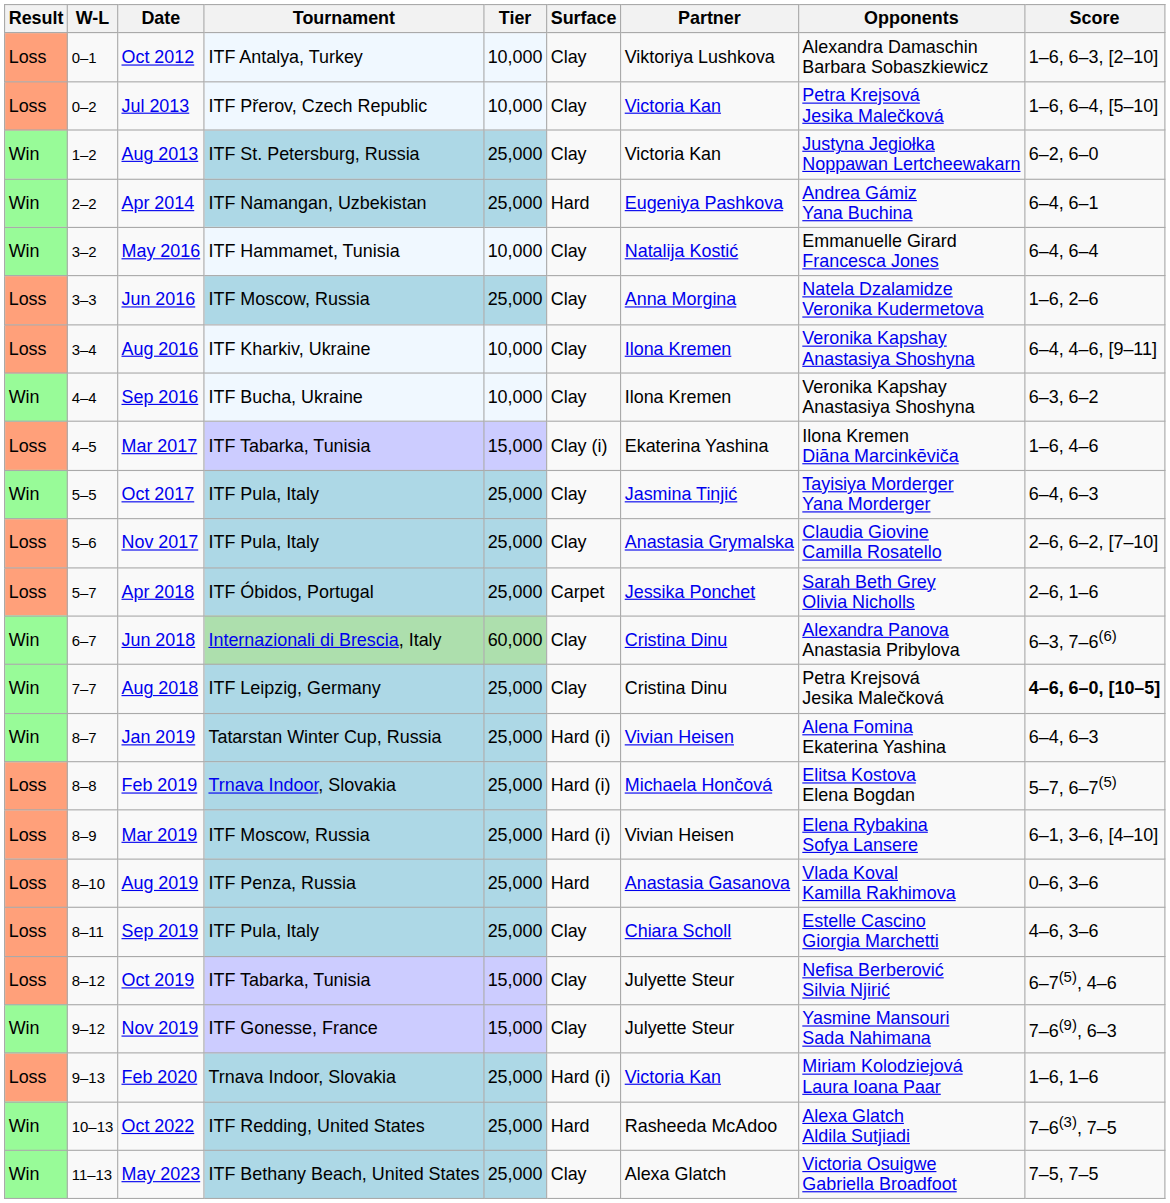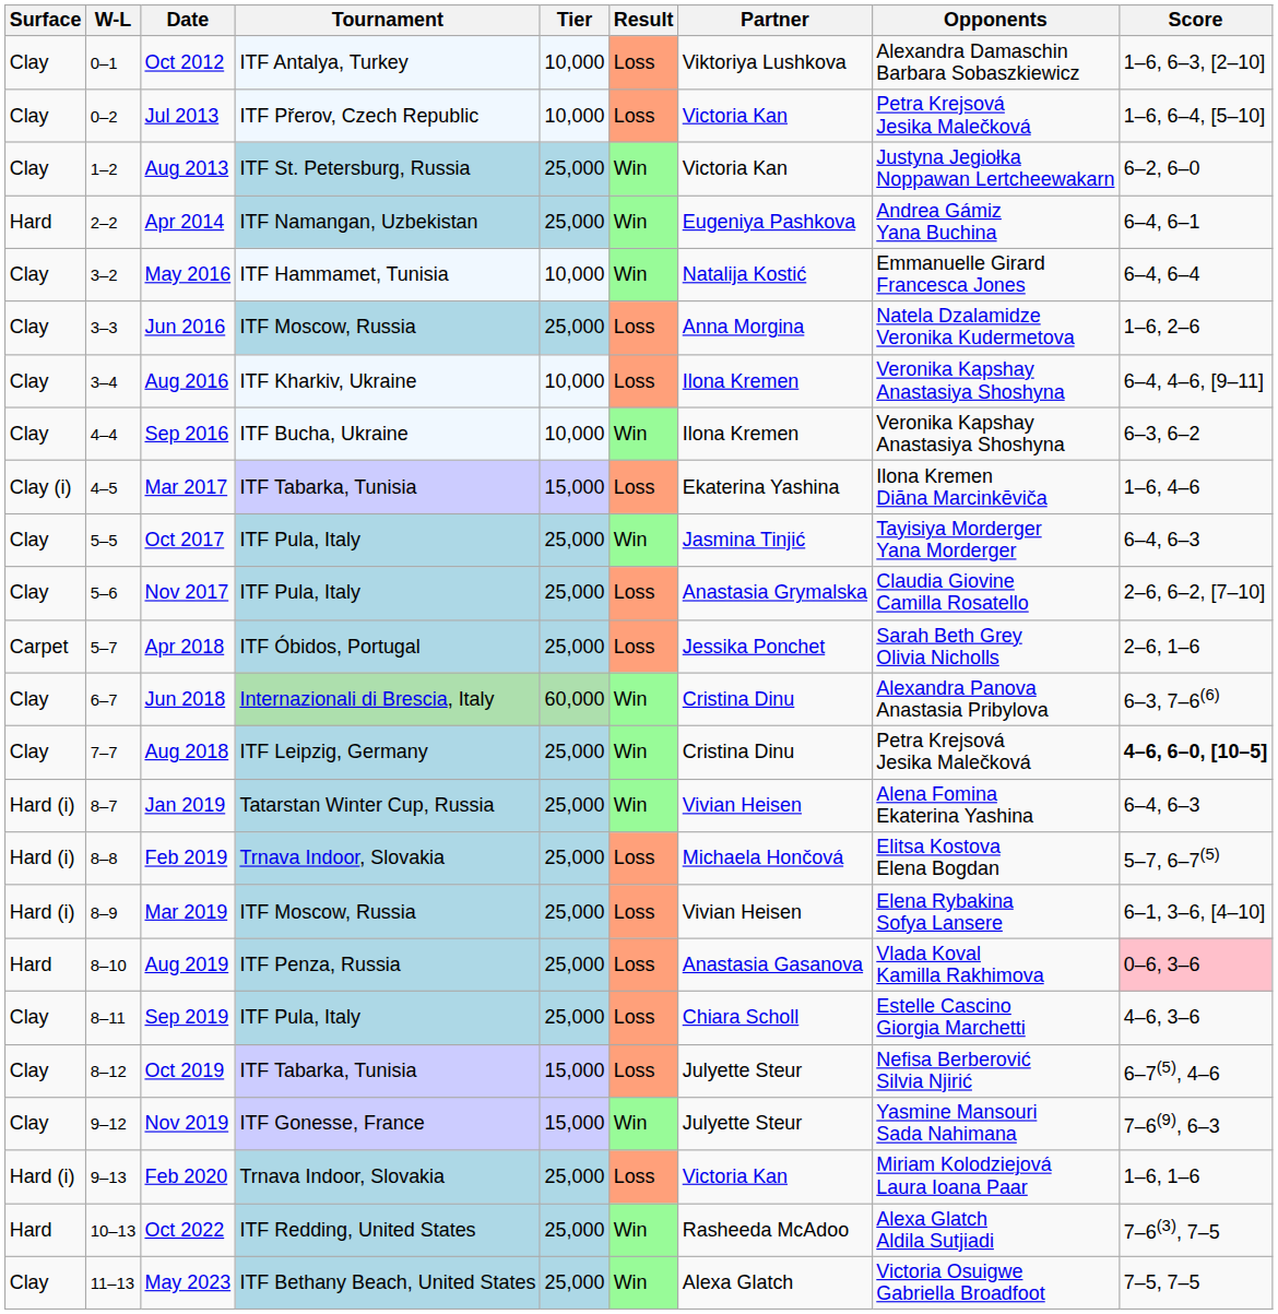columns swapped: Result <-> Surface
Aug 2019 | Score: no background -> pink background
